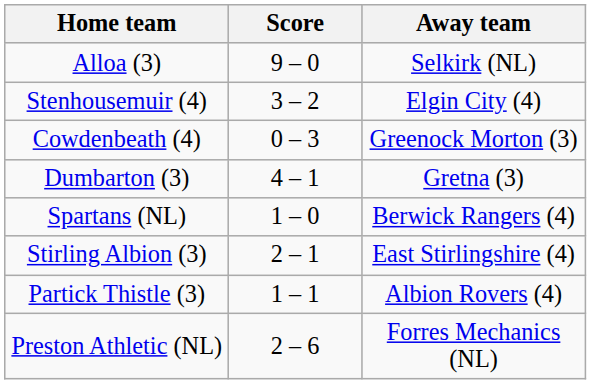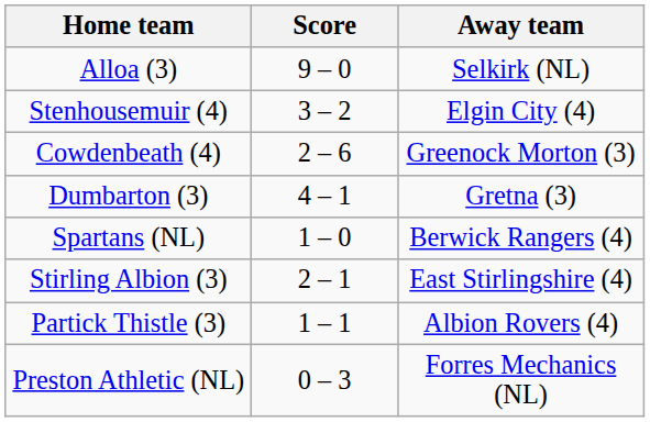Cowdenbeath (4) | Score: 0 – 3 -> 2 – 6
Preston Athletic (NL) | Score: 2 – 6 -> 0 – 3
